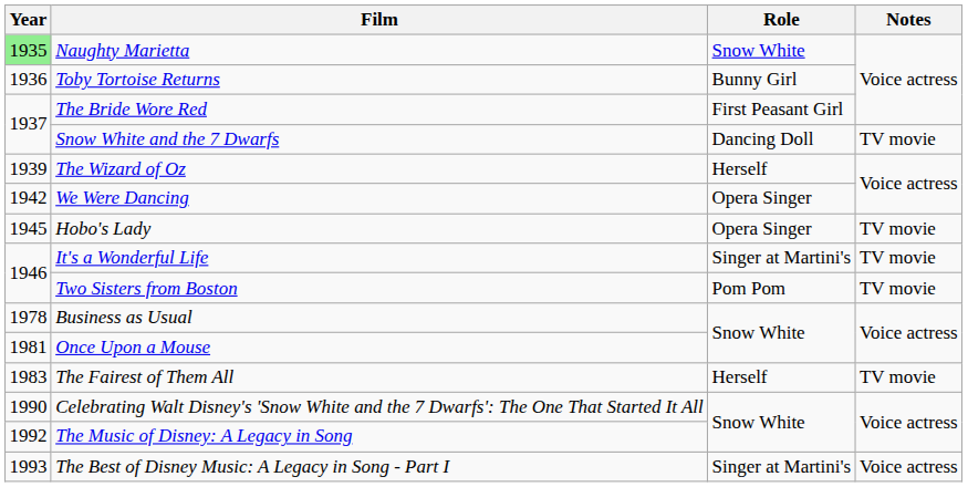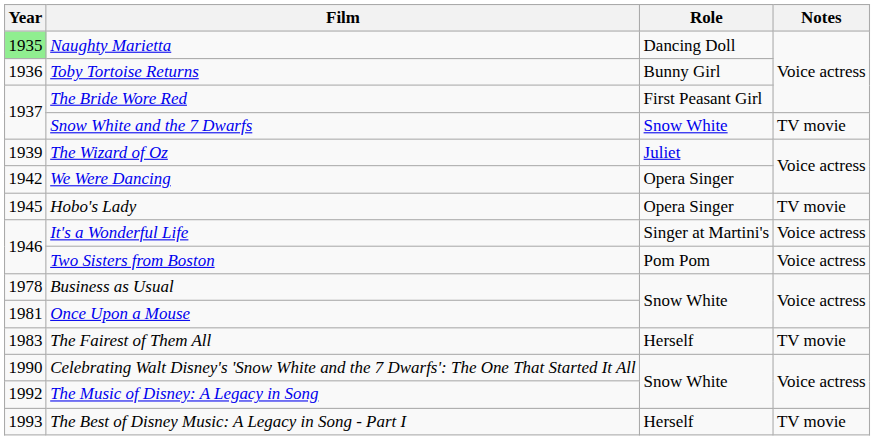Naughty Marietta | Role: Snow White -> Dancing Doll
Snow White and the 7 Dwarfs | Role: Dancing Doll -> Snow White
The Wizard of Oz | Role: Herself -> Juliet
It's a Wonderful Life | Notes: TV movie -> Voice actress
Two Sisters from Boston | Notes: TV movie -> Voice actress
The Best of Disney Music: A Legacy in Song - Part I | Role: Singer at Martini's -> Herself
The Best of Disney Music: A Legacy in Song - Part I | Notes: Voice actress -> TV movie
